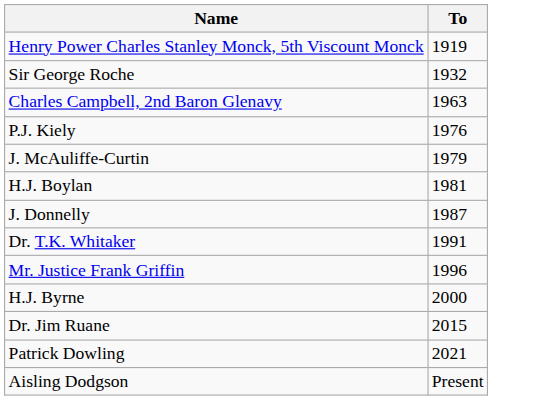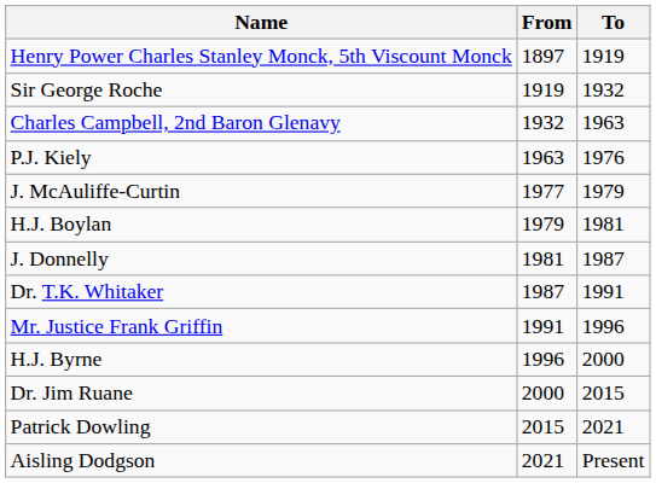+ column: From | 1897 | 1919 | 1932 | 1963 | 1977 | 1979 | 1981 | 1987 | 1991 | 1996 | 2000 | 2015 | 2021
